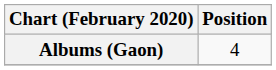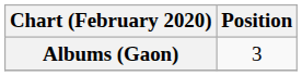Albums (Gaon) | Position: 4 -> 3
